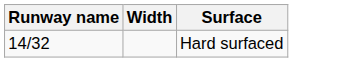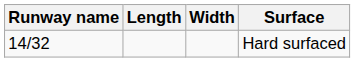+ column: Length
